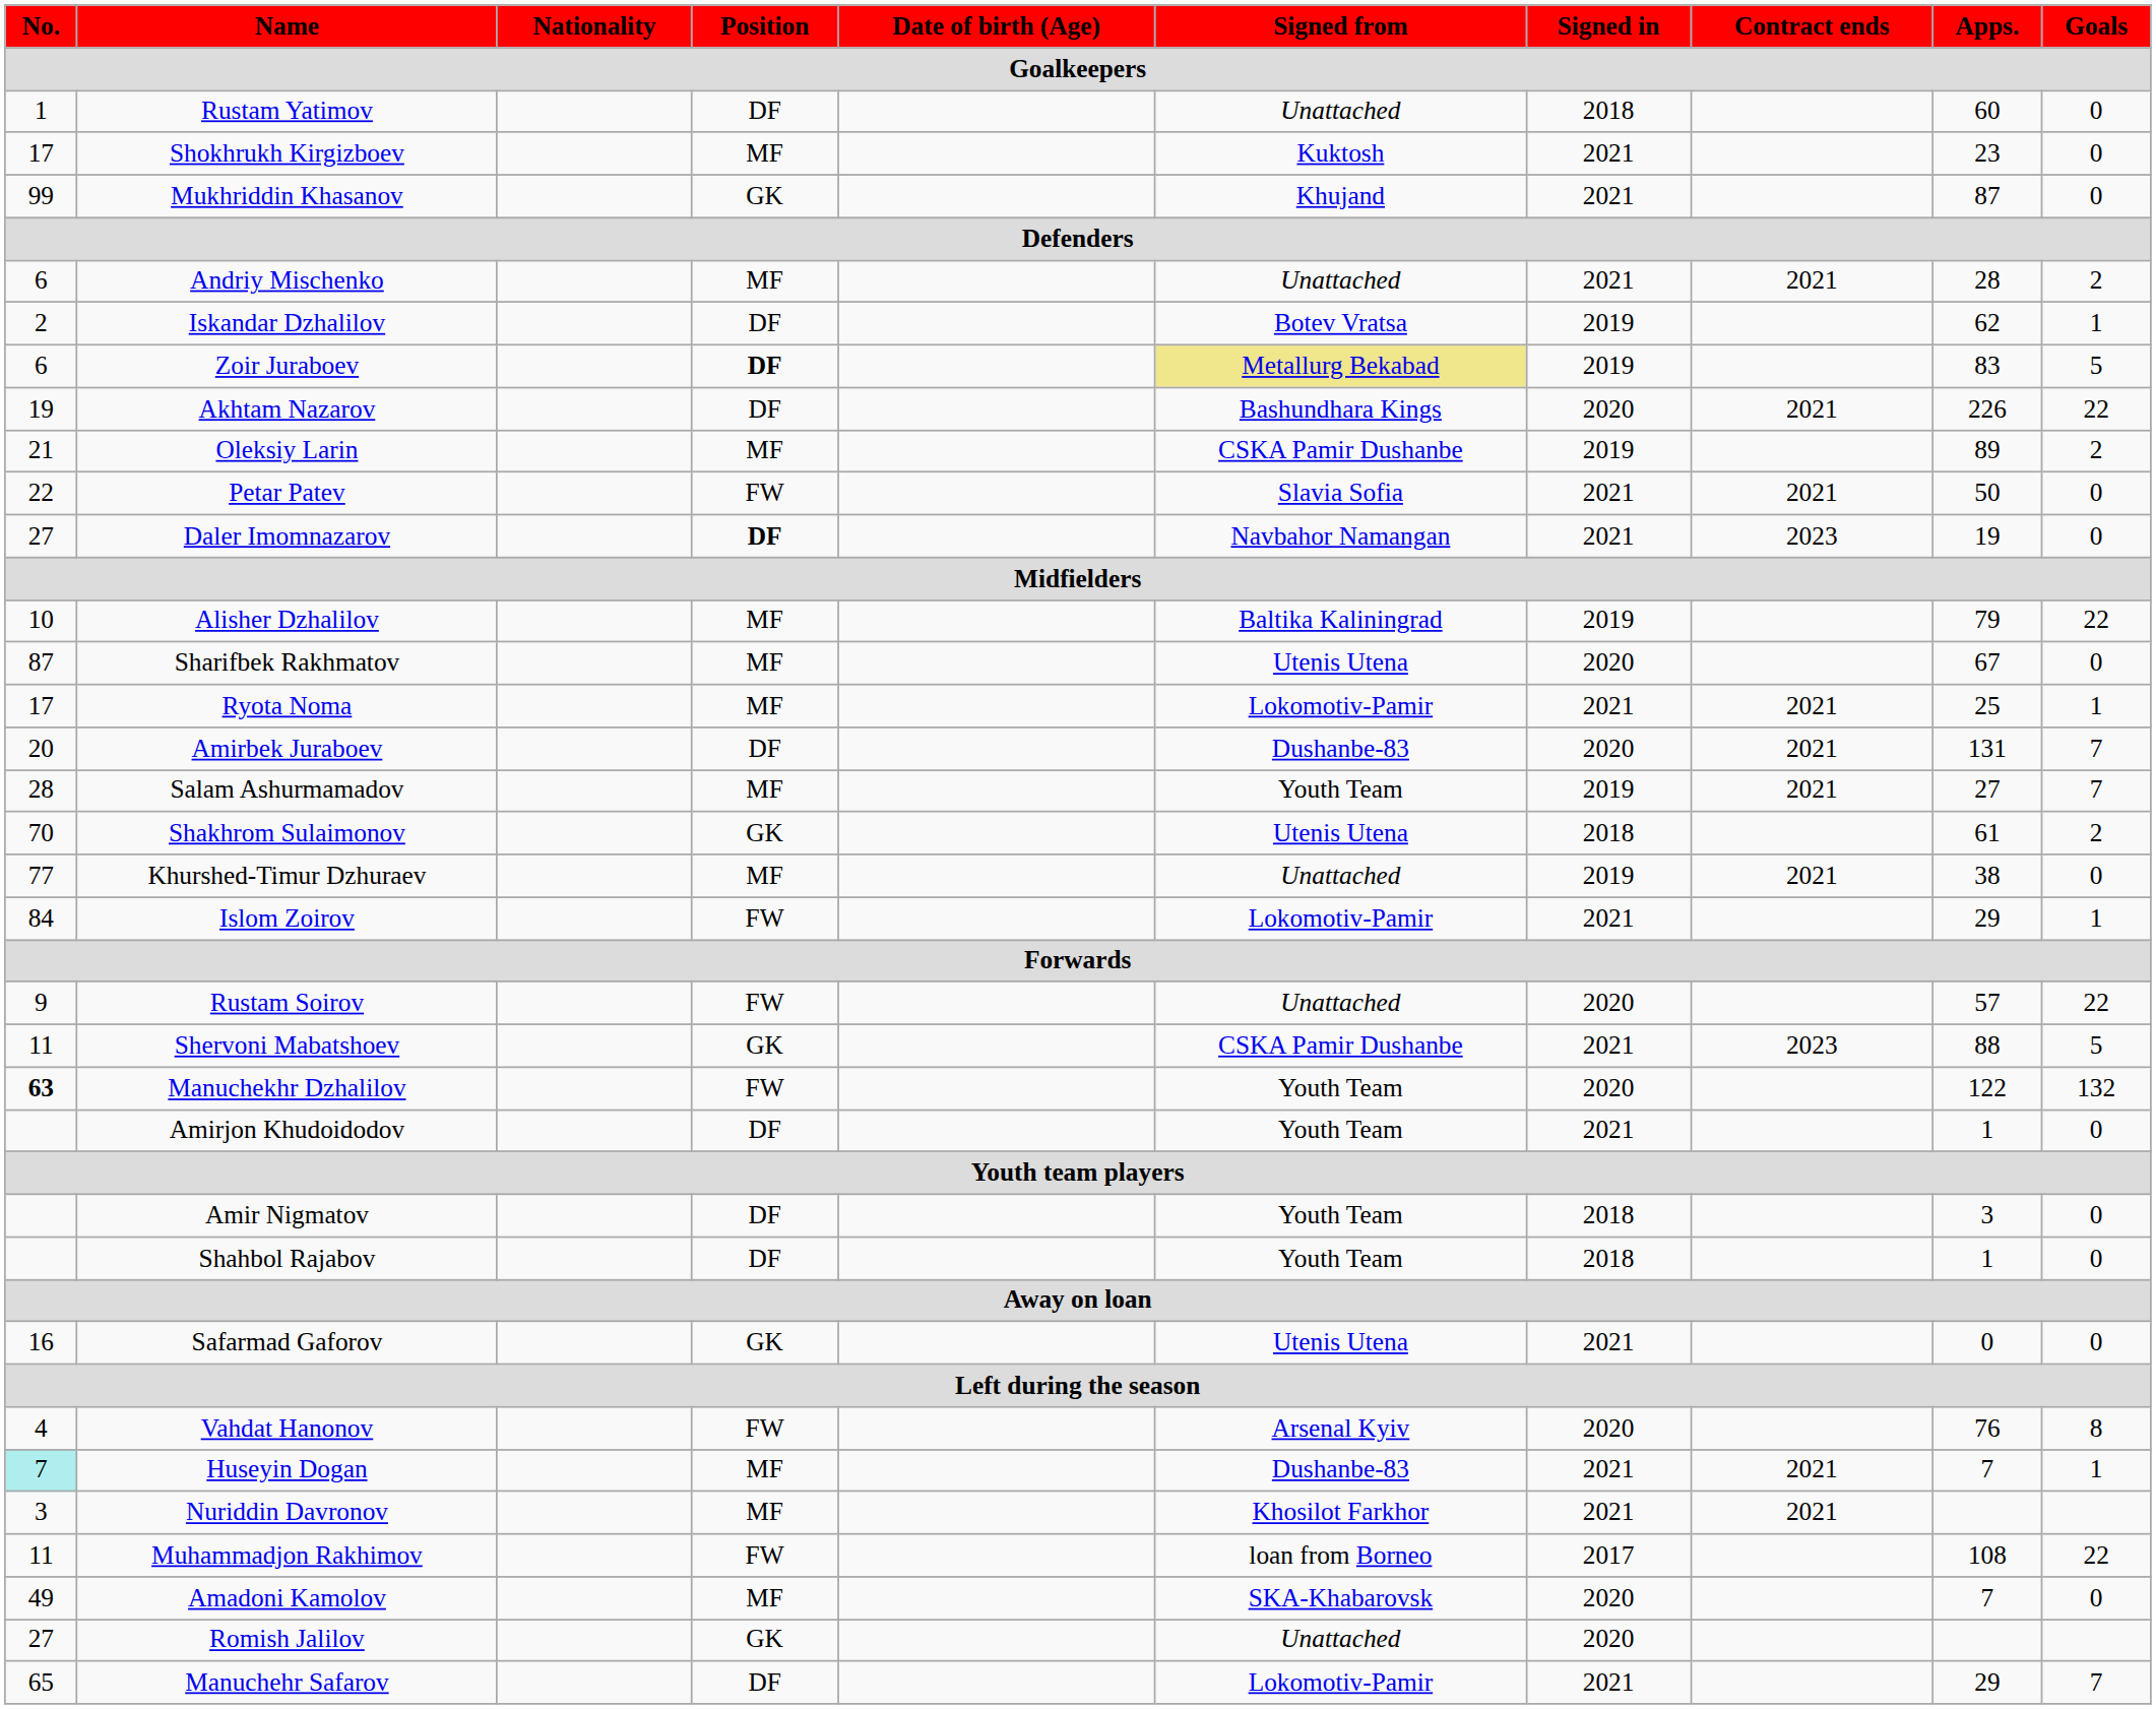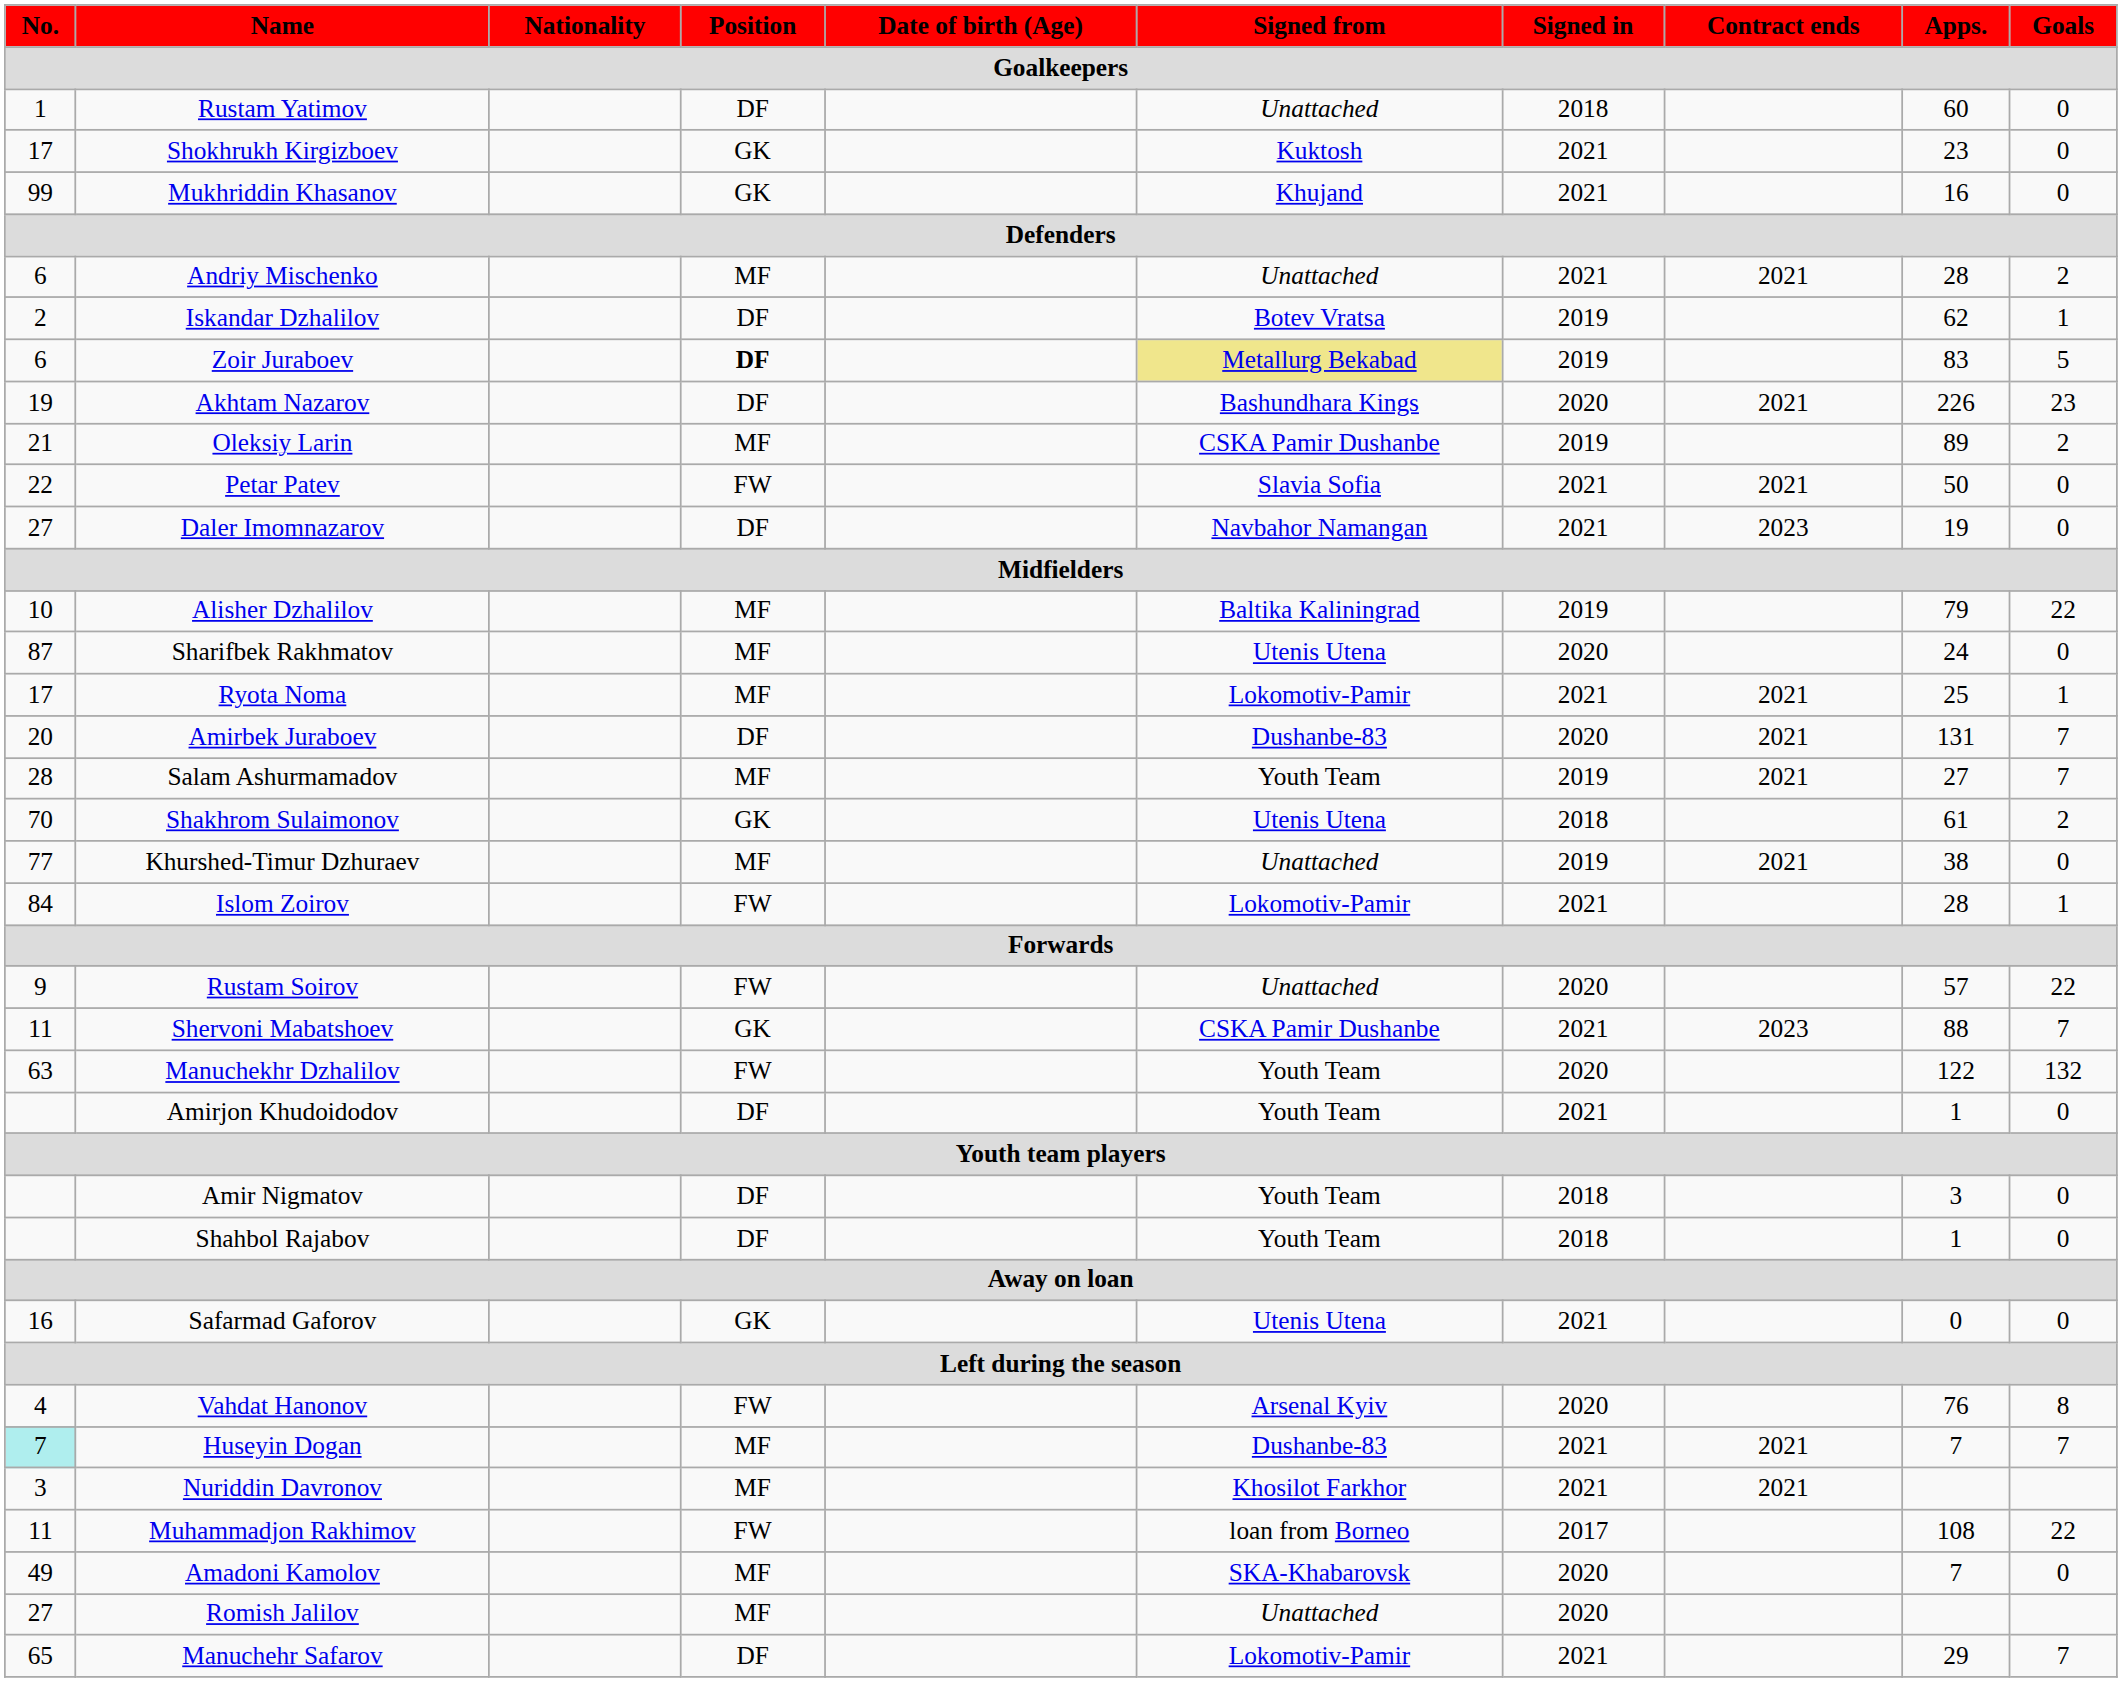Shokhrukh Kirgizboev | Position: MF -> GK
Mukhriddin Khasanov | Apps.: 87 -> 16
Akhtam Nazarov | Goals: 22 -> 23
Daler Imomnazarov | Position: bold -> normal
Sharifbek Rakhmatov | Apps.: 67 -> 24
Islom Zoirov | Apps.: 29 -> 28
Shervoni Mabatshoev | Goals: 5 -> 7
Manuchekhr Dzhalilov | No.: bold -> normal
Huseyin Dogan | Goals: 1 -> 7
Romish Jalilov | Position: GK -> MF
